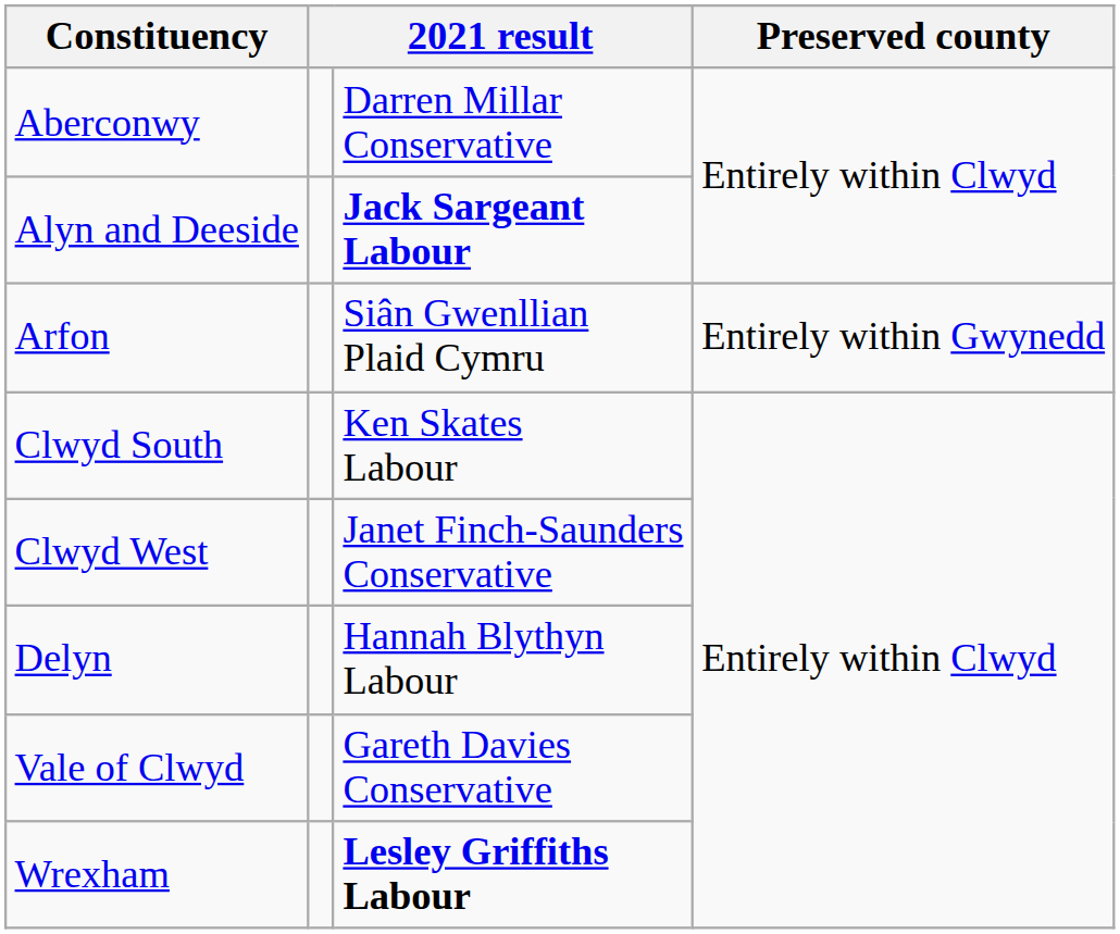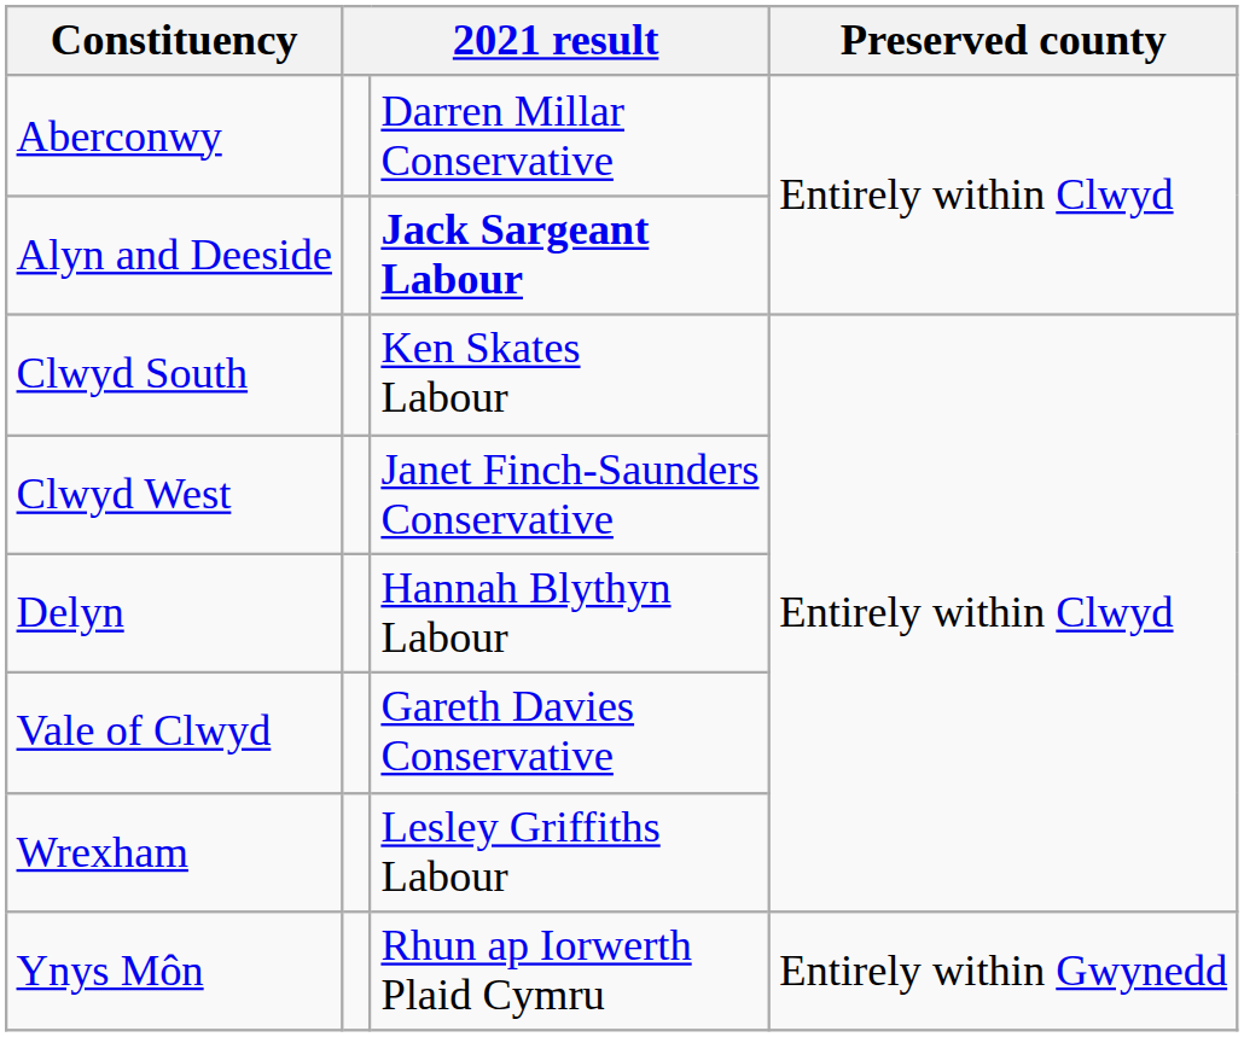- row: Arfon | Siân Gwenllian Plaid Cymru | Entirely within Gwynedd
Wrexham | column 3: bold -> normal
+ row: Ynys Môn | Rhun ap Iorwerth Plaid Cymru | Entirely within Gwynedd
